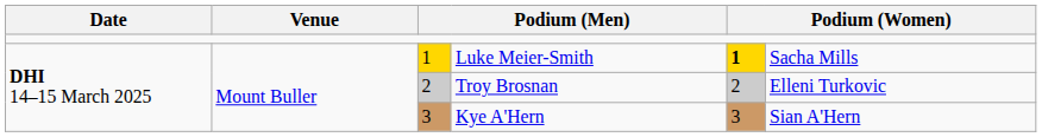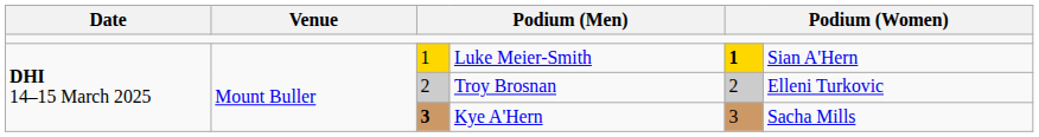Luke Meier-Smith | column 6: Sacha Mills -> Sian A'Hern
Kye A'Hern | column 3: normal -> bold
Kye A'Hern | column 6: Sian A'Hern -> Sacha Mills
